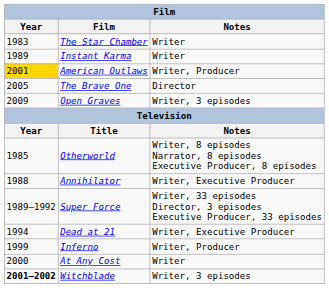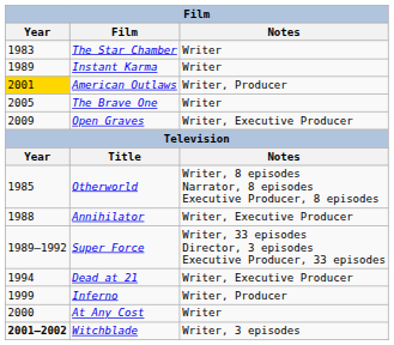The Brave One | Notes: Director -> Writer
Open Graves | Notes: Writer, 3 episodes -> Writer, Executive Producer
